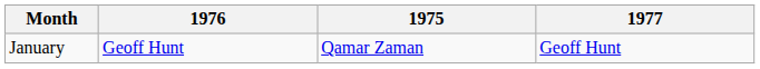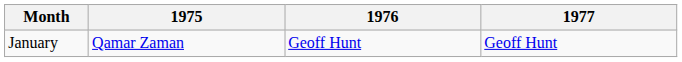columns swapped: 1975 <-> 1976
